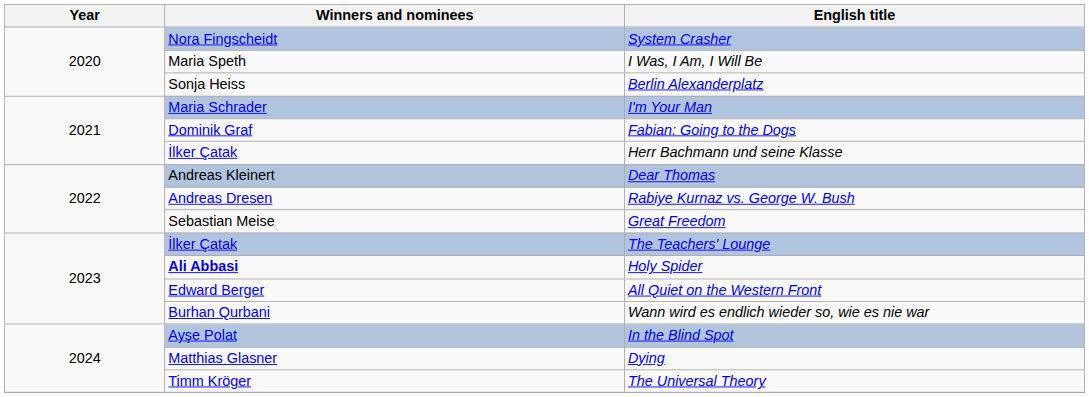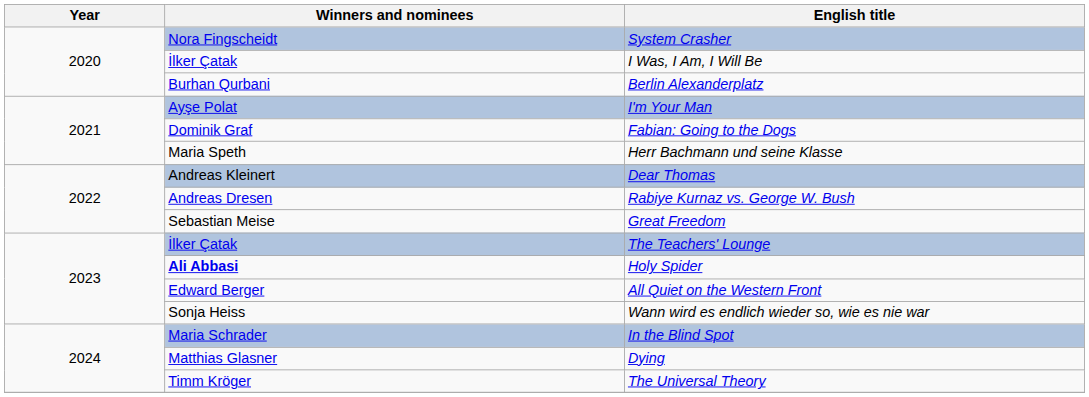I Was, I Am, I Will Be | Winners and nominees: Maria Speth -> İlker Çatak
Berlin Alexanderplatz | Winners and nominees: Sonja Heiss -> Burhan Qurbani
I'm Your Man | Winners and nominees: Maria Schrader -> Ayşe Polat
Herr Bachmann und seine Klasse | Winners and nominees: İlker Çatak -> Maria Speth
Wann wird es endlich wieder so, wie es nie war | Winners and nominees: Burhan Qurbani -> Sonja Heiss
In the Blind Spot | Winners and nominees: Ayşe Polat -> Maria Schrader
